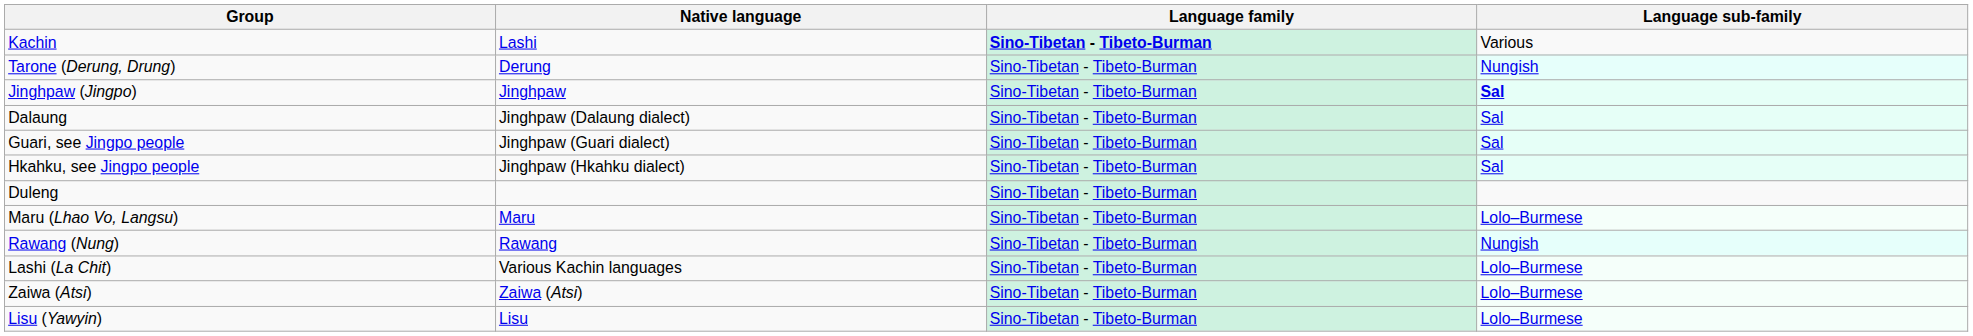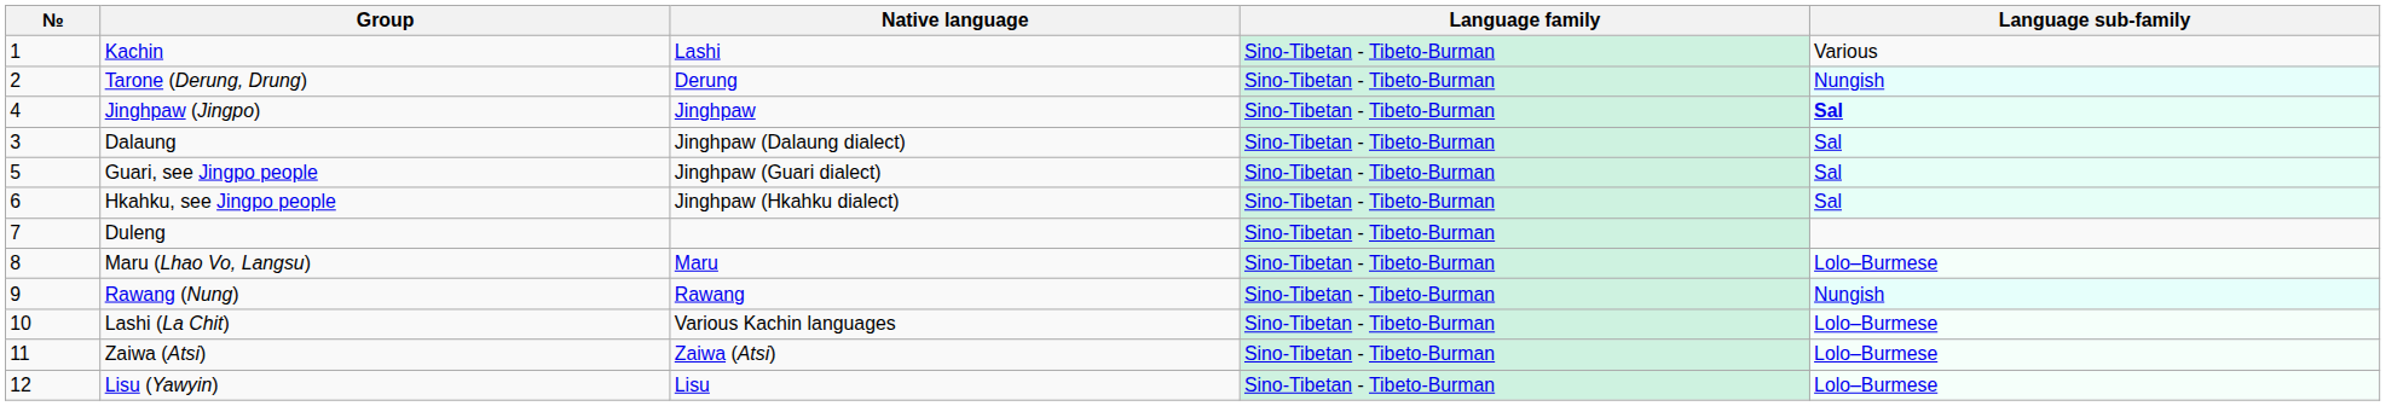+ column: № | 1 | 2 | 4 | 3 | 5 | 6 | 7 | 8 | 9 | 10 | 11 | 12
Kachin | Language family: bold -> normal
